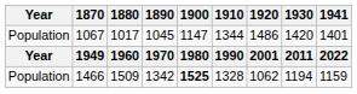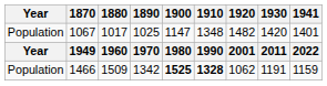1067 | 1890: 1045 -> 1025
1067 | 1910: 1344 -> 1348
1067 | 1920: 1486 -> 1482
1466 | 1910: normal -> bold
1466 | 1930: 1194 -> 1191
